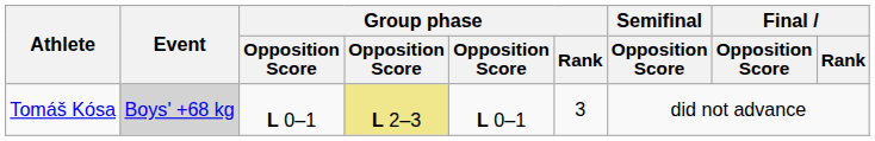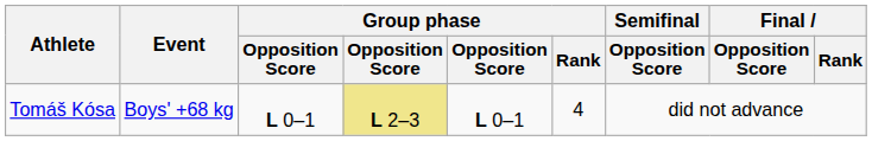Tomáš Kósa | Event: lightgrey background -> no background
Tomáš Kósa | Group phase / Rank: 3 -> 4
